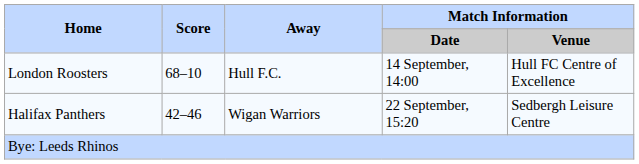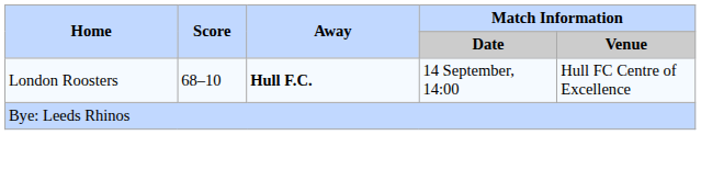London Roosters | Away: normal -> bold
- row: Halifax Panthers | 42–46 | Wigan Warriors | 22 September, 15:20 | Sedbergh Leisure Centre
